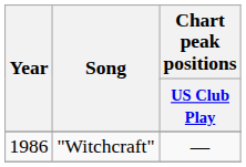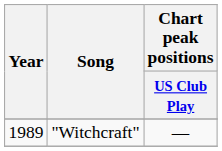"Witchcraft" | Year: 1986 -> 1989
